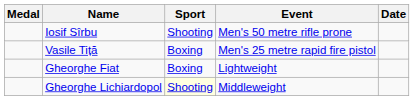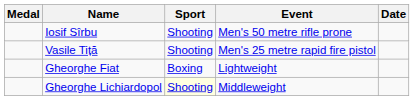Vasile Tiță | Sport: Boxing -> Shooting
